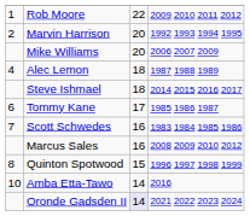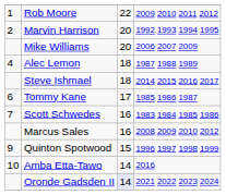Quinton Spotwood | column 1: 8 -> 9
